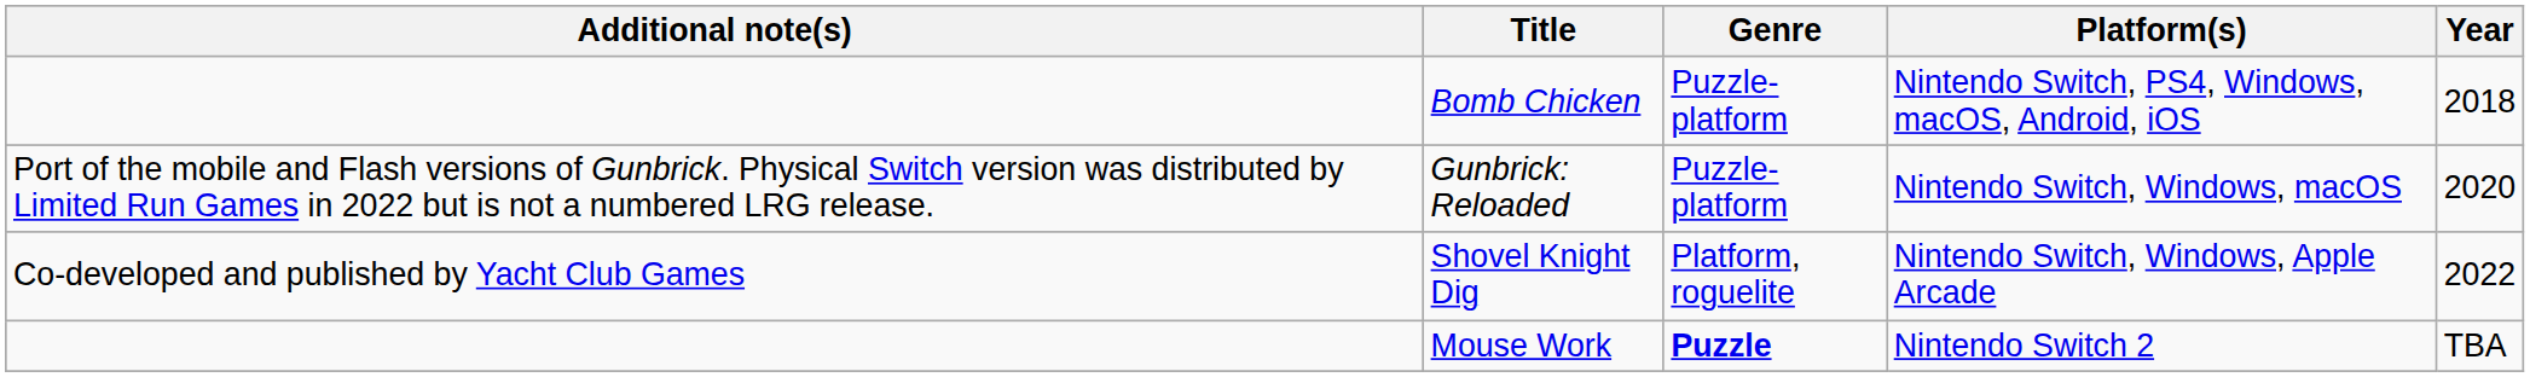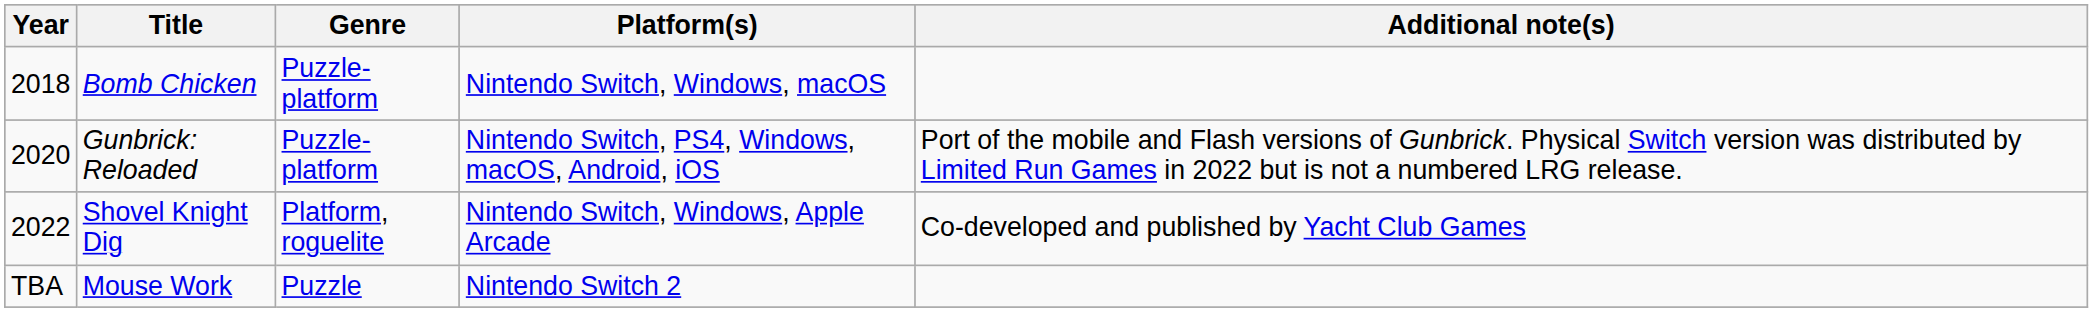columns swapped: Year <-> Additional note(s)
Bomb Chicken | Platform(s): Nintendo Switch, PS4, Windows, macOS, Android, iOS -> Nintendo Switch, Windows, macOS
Gunbrick: Reloaded | Platform(s): Nintendo Switch, Windows, macOS -> Nintendo Switch, PS4, Windows, macOS, Android, iOS
Mouse Work | Genre: bold -> normal
